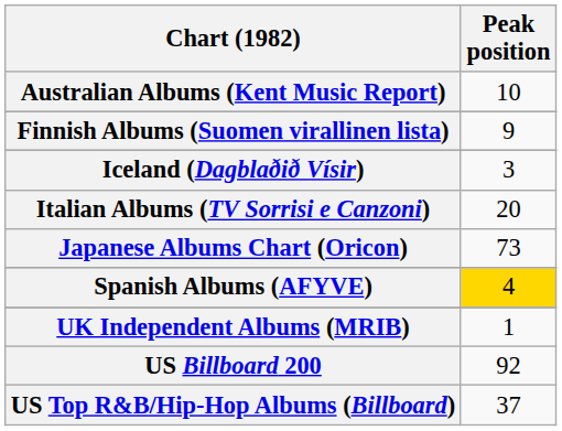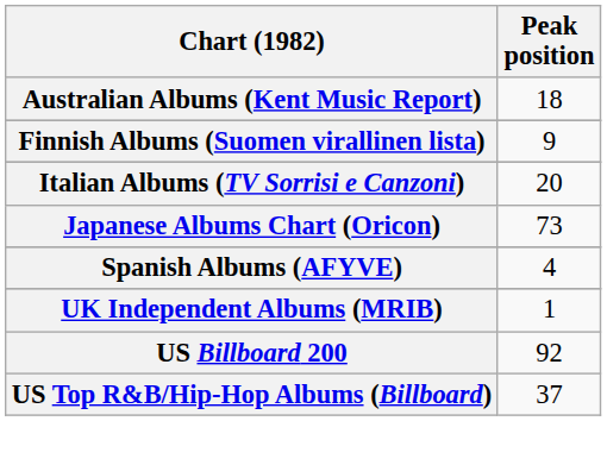Australian Albums (Kent Music Report) | Peak position: 10 -> 18
- row: Iceland (Dagblaðið Vísir) | 3
Spanish Albums (AFYVE) | Peak position: gold background -> no background
